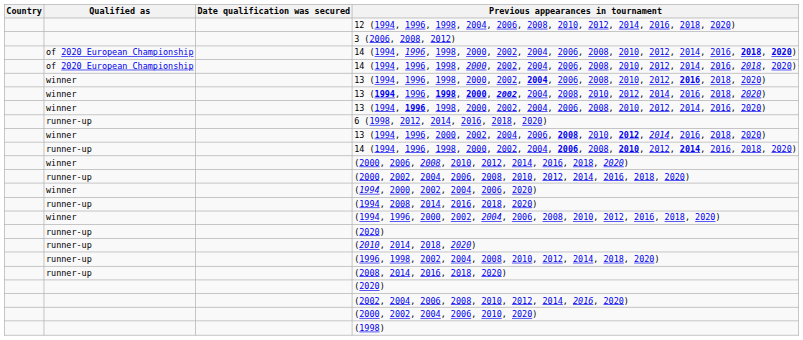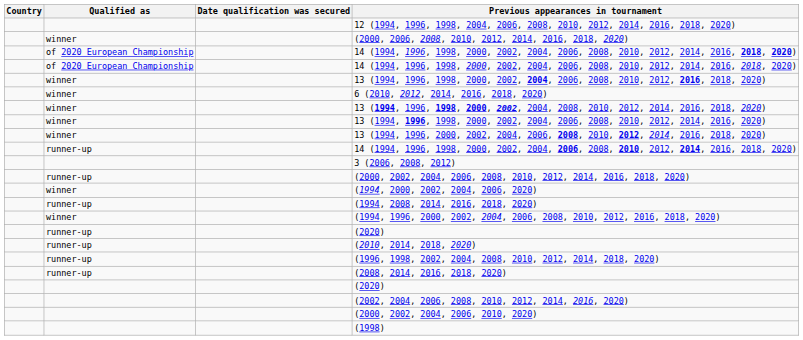rows swapped: 3 (2006, 2008, 2012) <-> (2000, 2006, 2008, 2010, 2012, 2014, 2016, 2018, 2020)
+ row: winner | 6 (2010, 2012, 2014, 2016, 2018, 2020)
- row: runner-up | 6 (1998, 2012, 2014, 2016, 2018, 2020)
